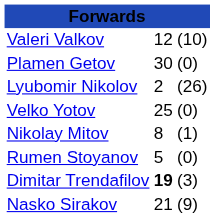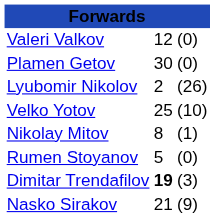Valeri Valkov | column 3: (10) -> (0)
Velko Yotov | column 3: (0) -> (10)
